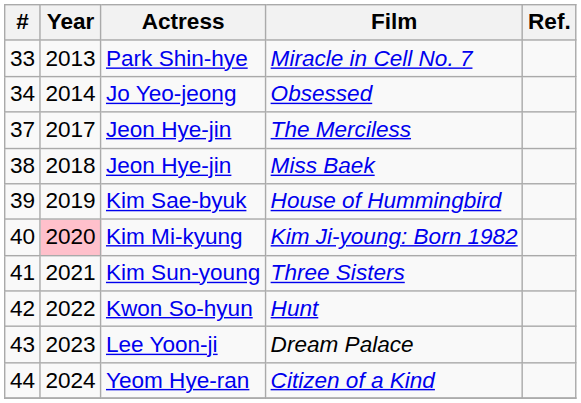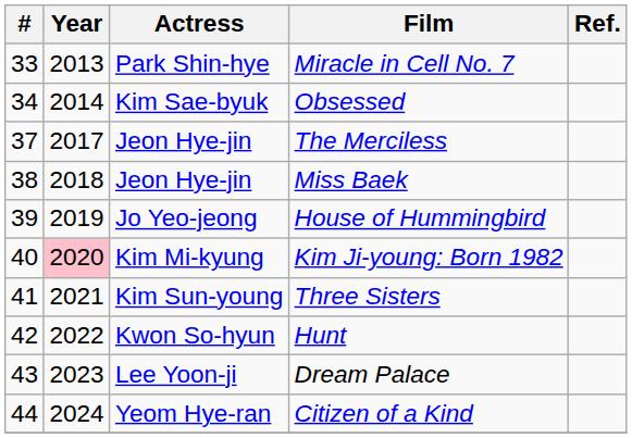Obsessed | Actress: Jo Yeo-jeong -> Kim Sae-byuk
House of Hummingbird | Actress: Kim Sae-byuk -> Jo Yeo-jeong
